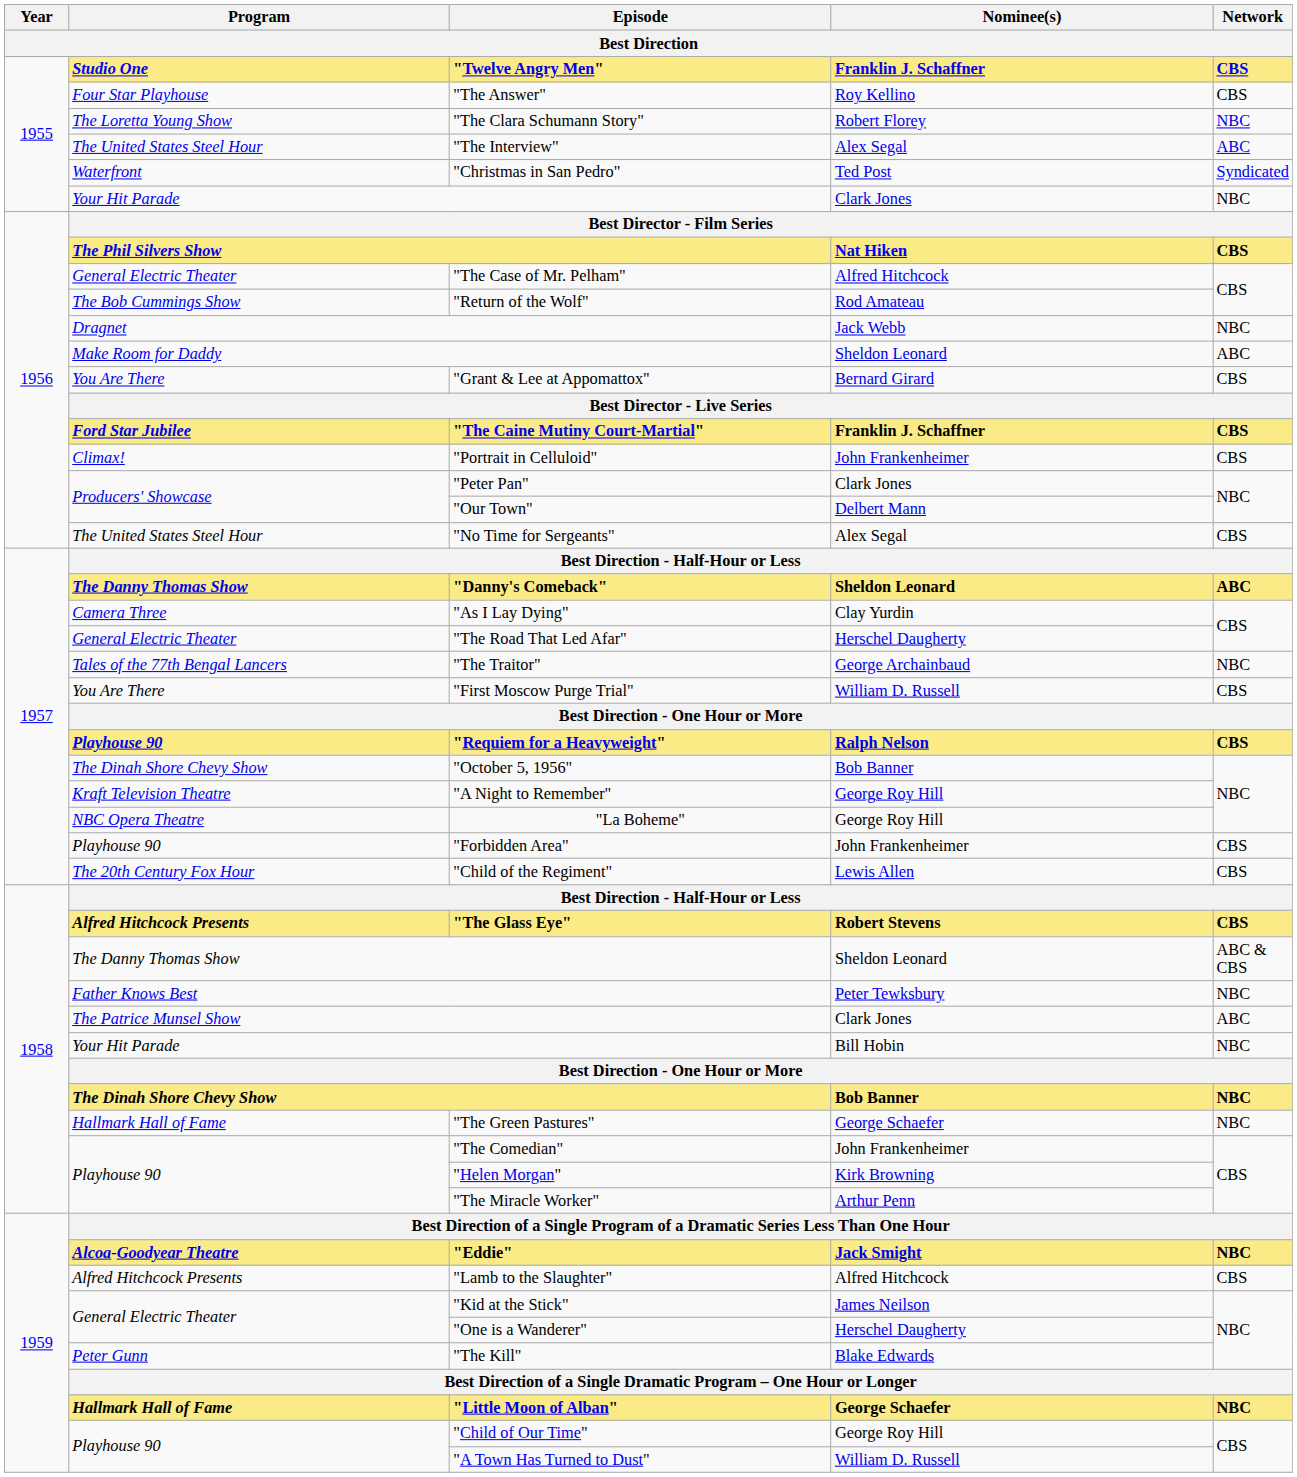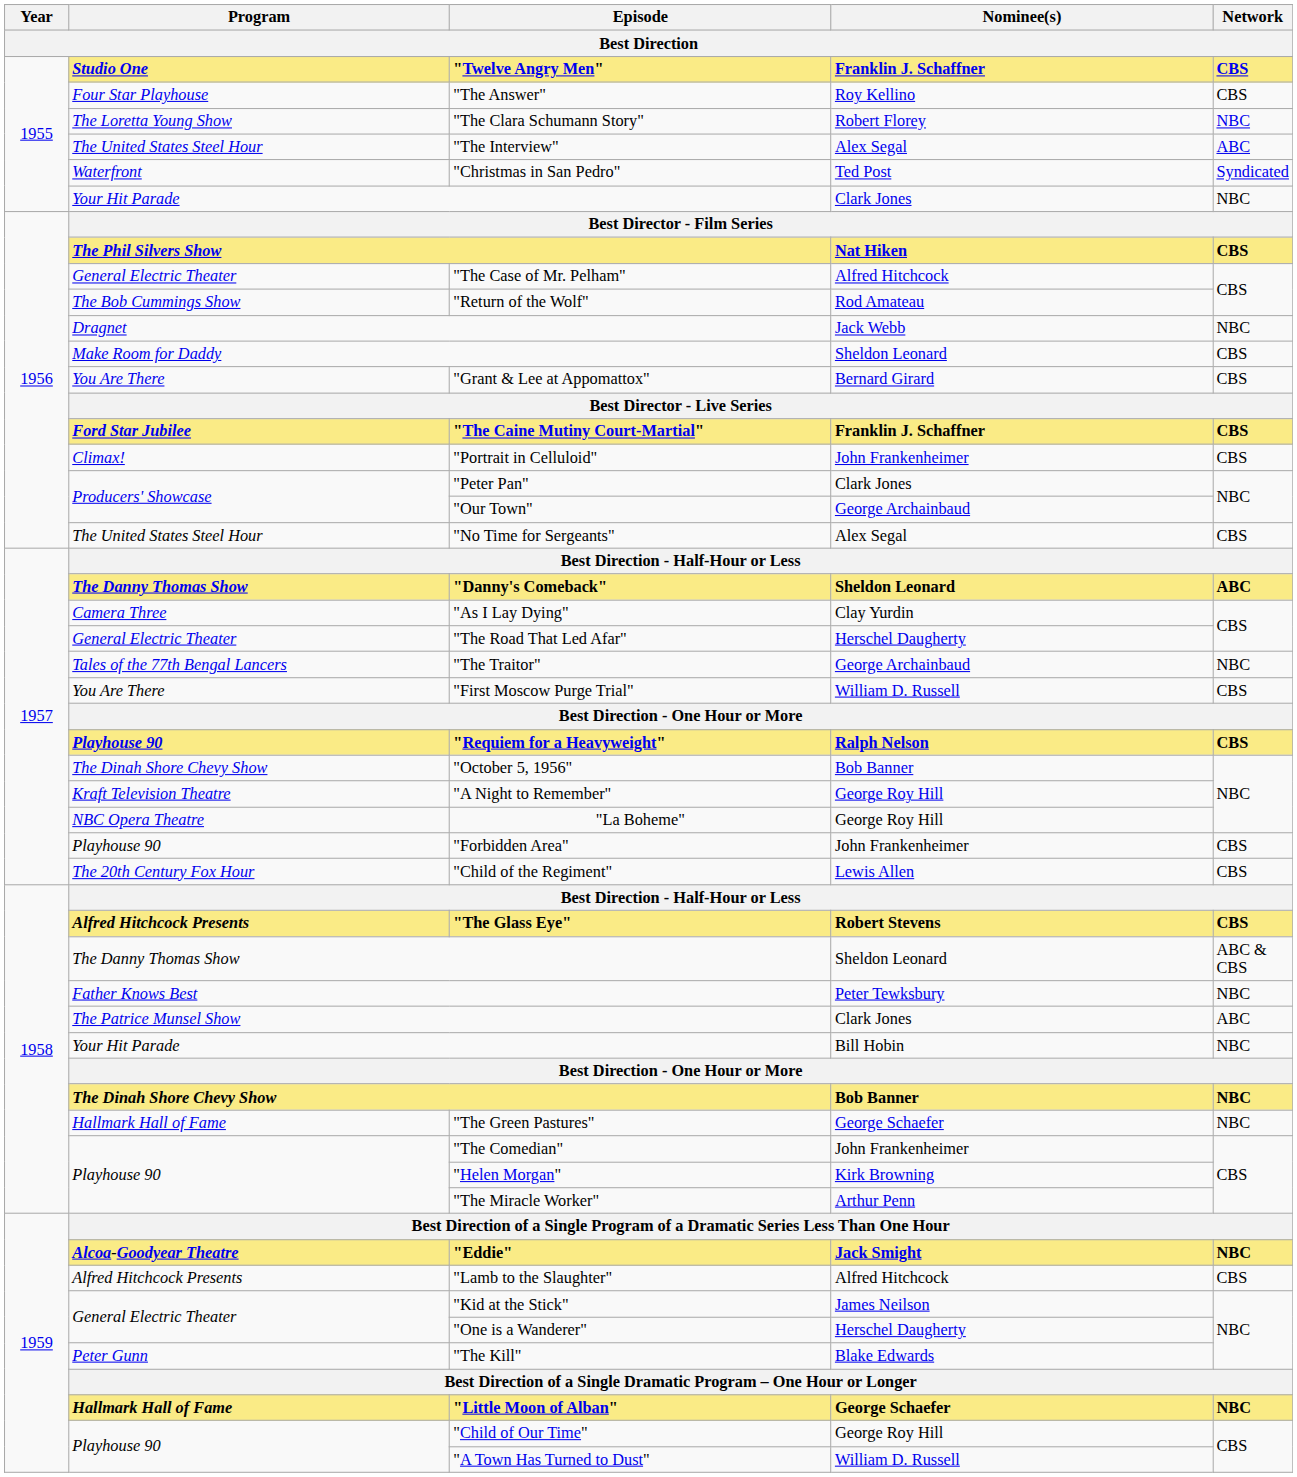Make Room for Daddy | Network: ABC -> CBS
"Our Town" | Nominee(s): Delbert Mann -> George Archainbaud
